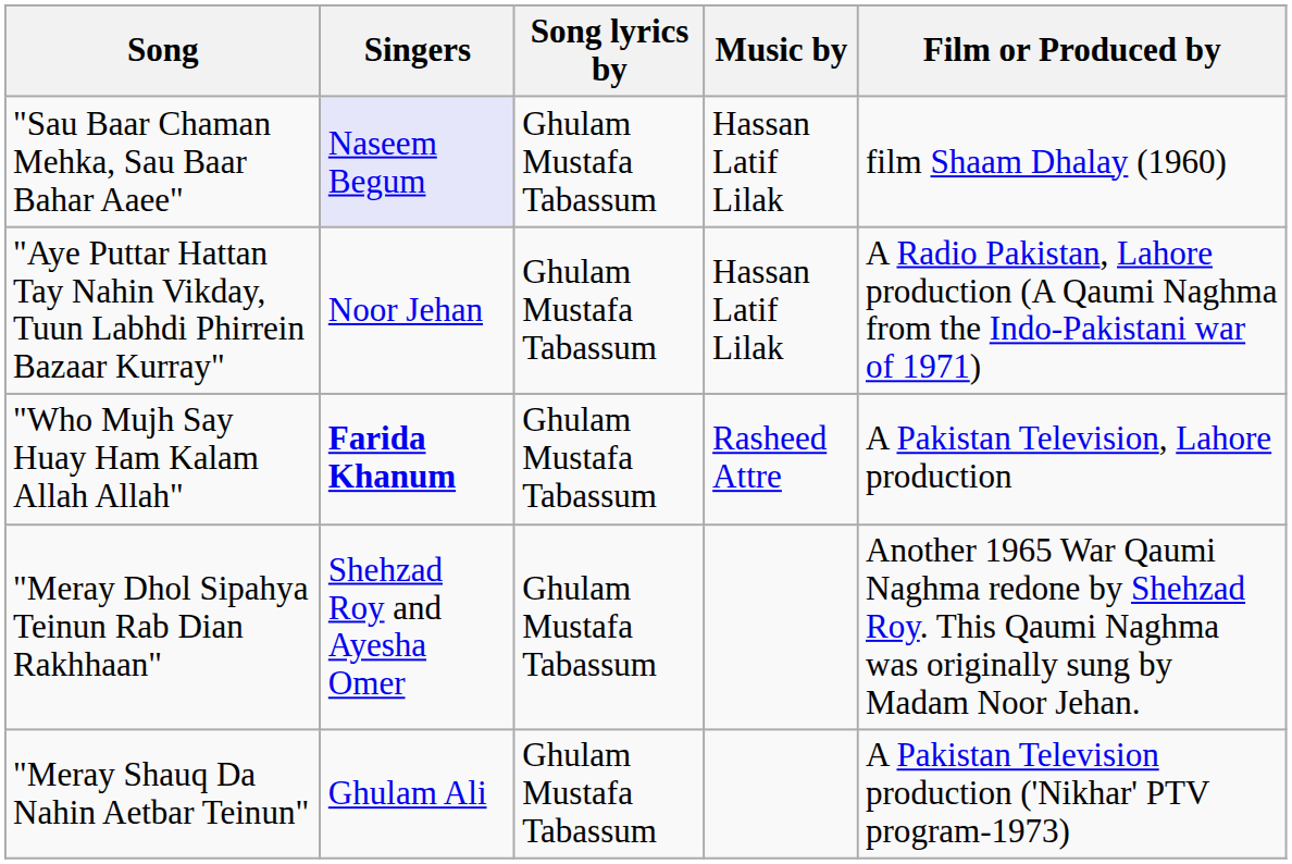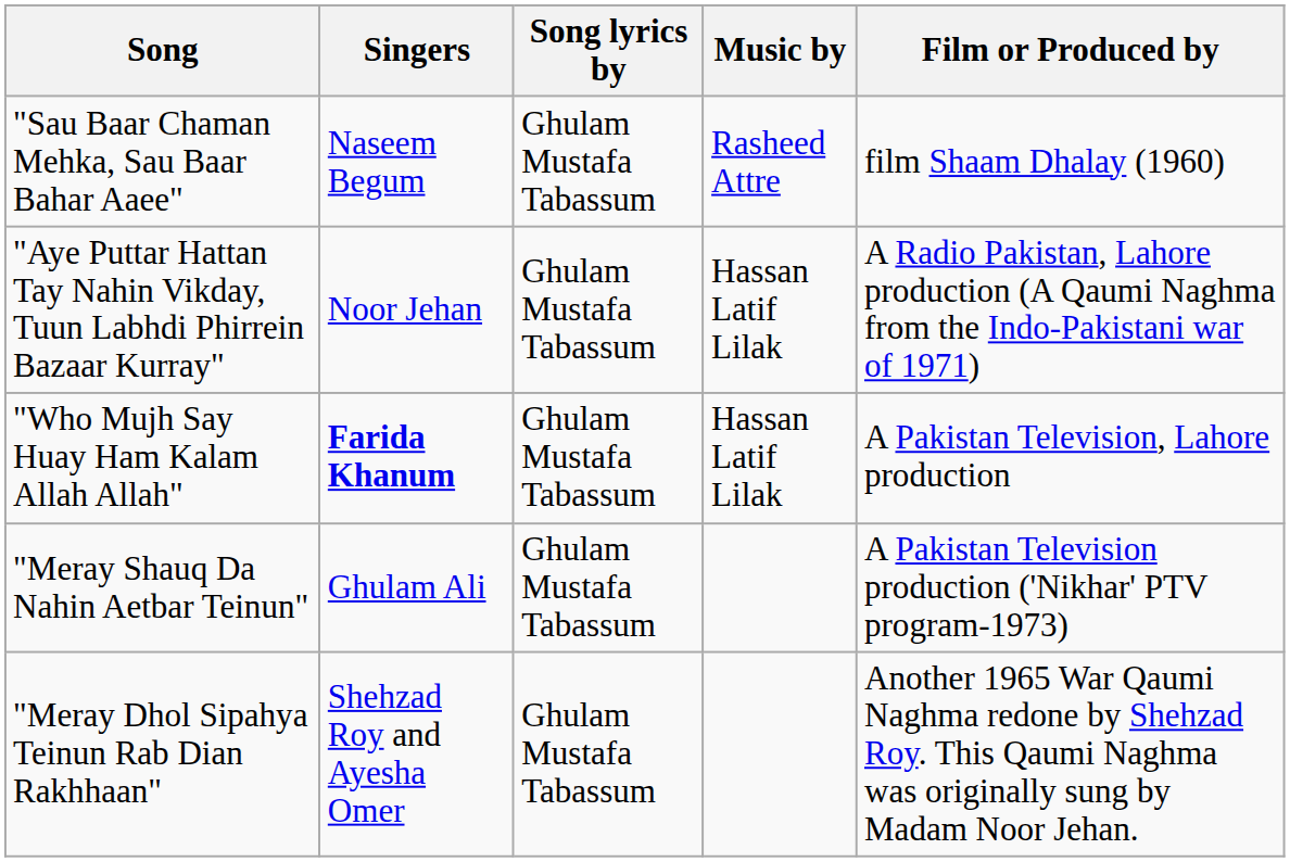"Sau Baar Chaman Mehka, Sau Baar Bahar Aaee" | Singers: lavender background -> no background
"Sau Baar Chaman Mehka, Sau Baar Bahar Aaee" | Music by: Hassan Latif Lilak -> Rasheed Attre
"Who Mujh Say Huay Ham Kalam Allah Allah" | Music by: Rasheed Attre -> Hassan Latif Lilak
rows swapped: "Meray Shauq Da Nahin Aetbar Teinun" <-> "Meray Dhol Sipahya Teinun Rab Dian Rakhhaan"
